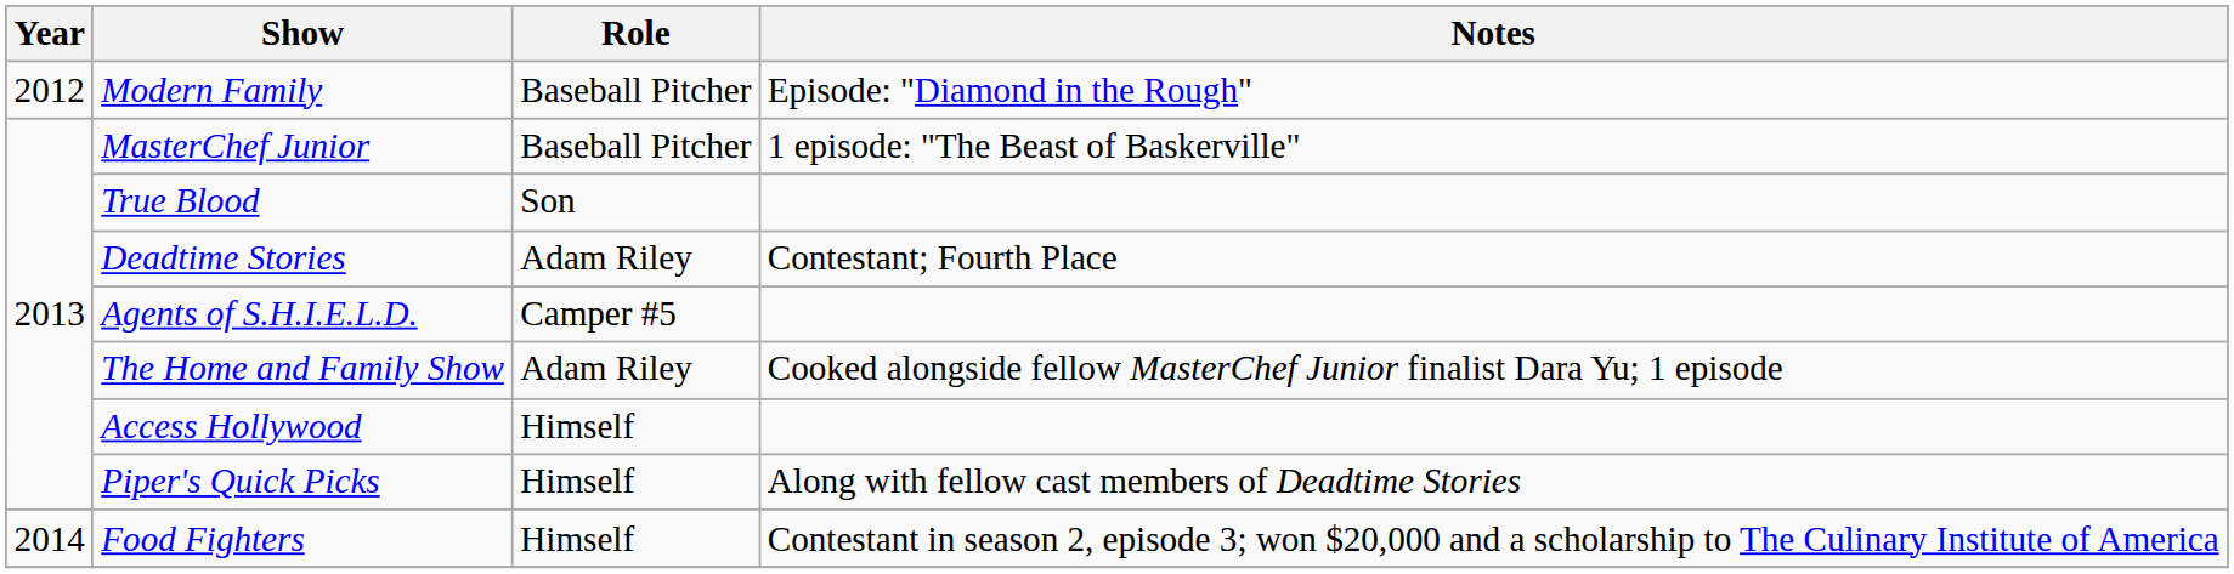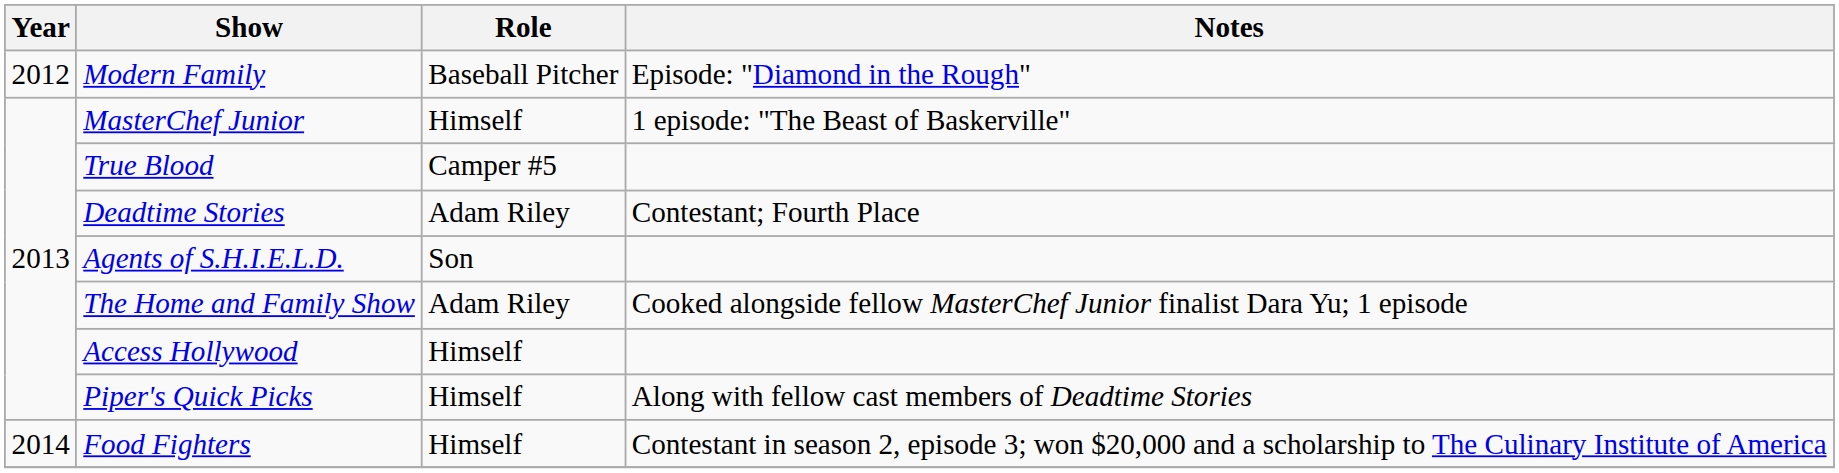MasterChef Junior | Role: Baseball Pitcher -> Himself
True Blood | Role: Son -> Camper #5
Agents of S.H.I.E.L.D. | Role: Camper #5 -> Son
